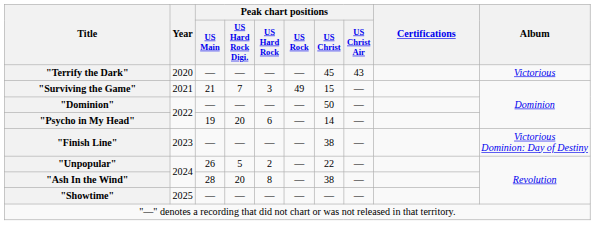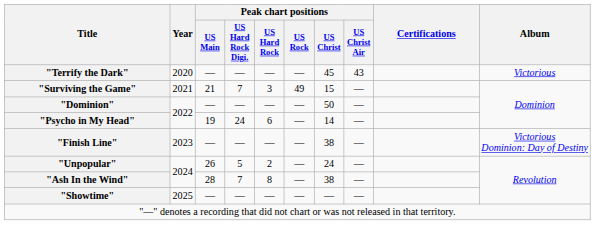"Psycho in My Head" | Peak chart positions / US Hard Rock Digi.: 20 -> 24
"Unpopular" | Peak chart positions / US Christ: 22 -> 24
"Ash In the Wind" | Peak chart positions / US Hard Rock Digi.: 20 -> 7
